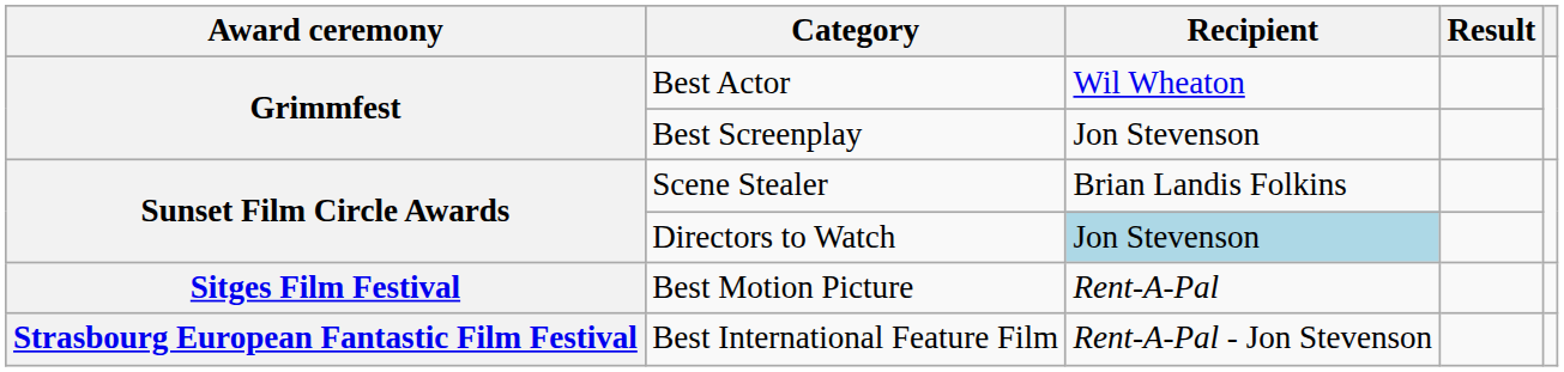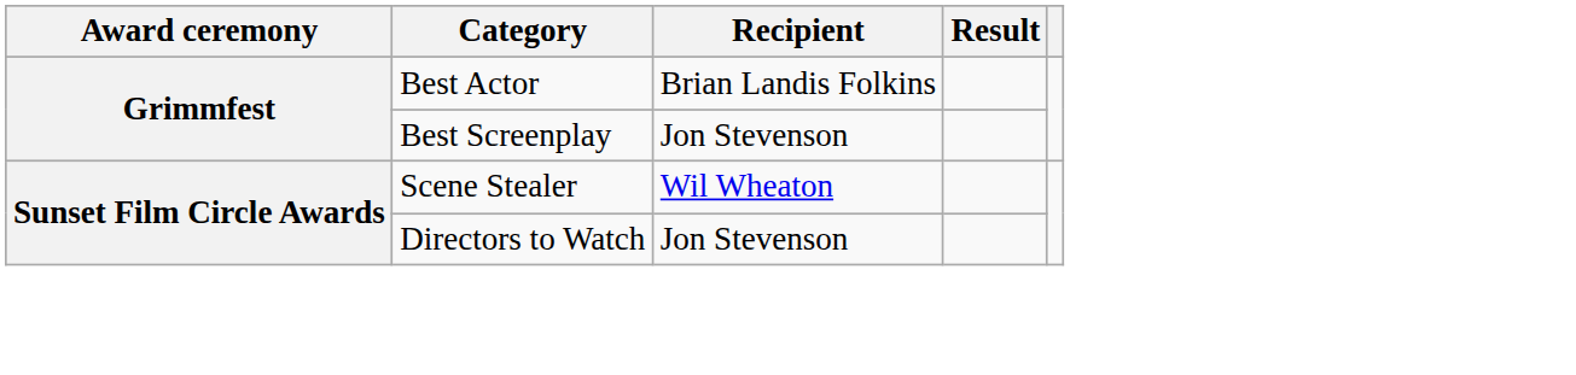Best Actor | Recipient: Wil Wheaton -> Brian Landis Folkins
Scene Stealer | Recipient: Brian Landis Folkins -> Wil Wheaton
Directors to Watch | Recipient: lightblue background -> no background
- row: Sitges Film Festival | Best Motion Picture | Rent-A-Pal
- row: Strasbourg European Fantastic Film Festival | Best International Feature Film | Rent-A-Pal - Jon Stevenson
